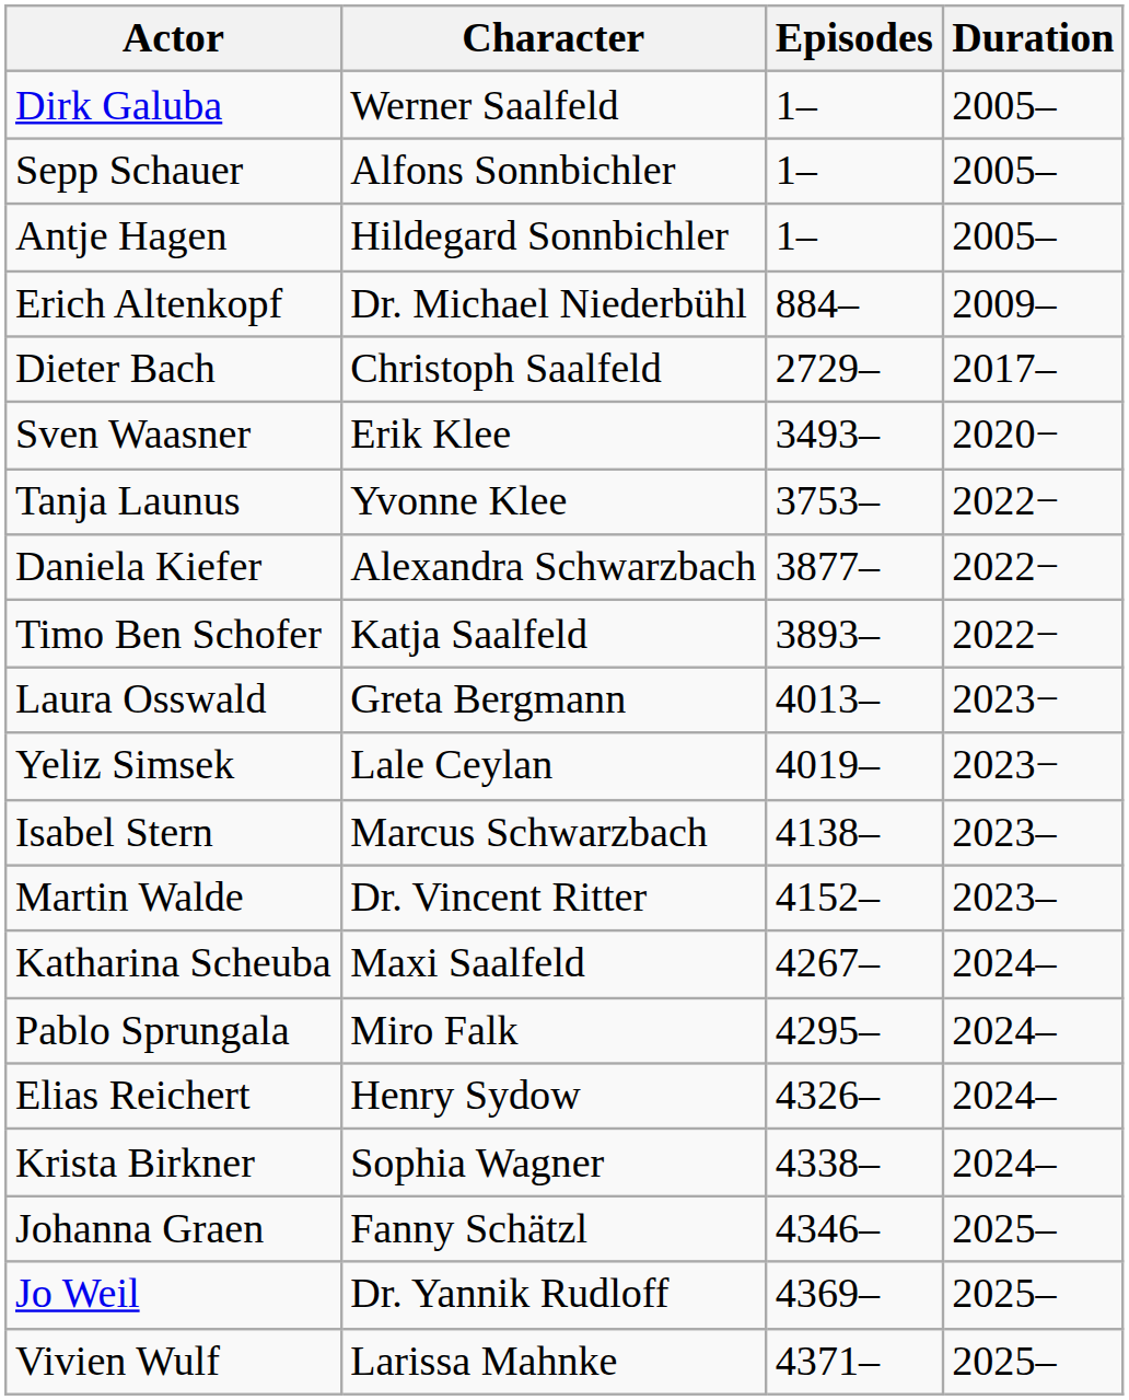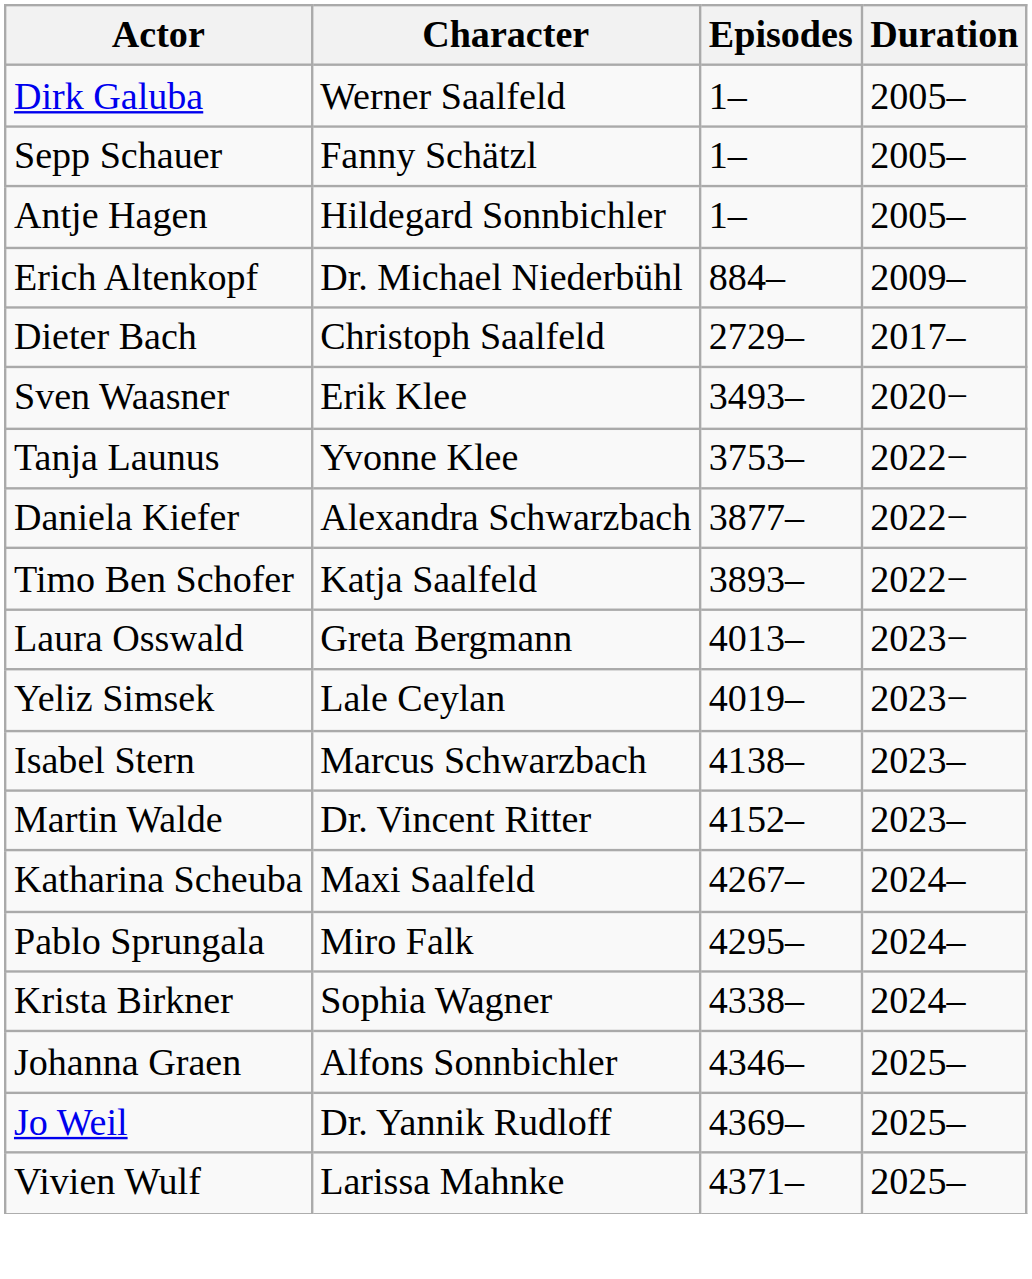Sepp Schauer | Character: Alfons Sonnbichler -> Fanny Schätzl
- row: Elias Reichert | Henry Sydow | 4326– | 2024–
Johanna Graen | Character: Fanny Schätzl -> Alfons Sonnbichler
